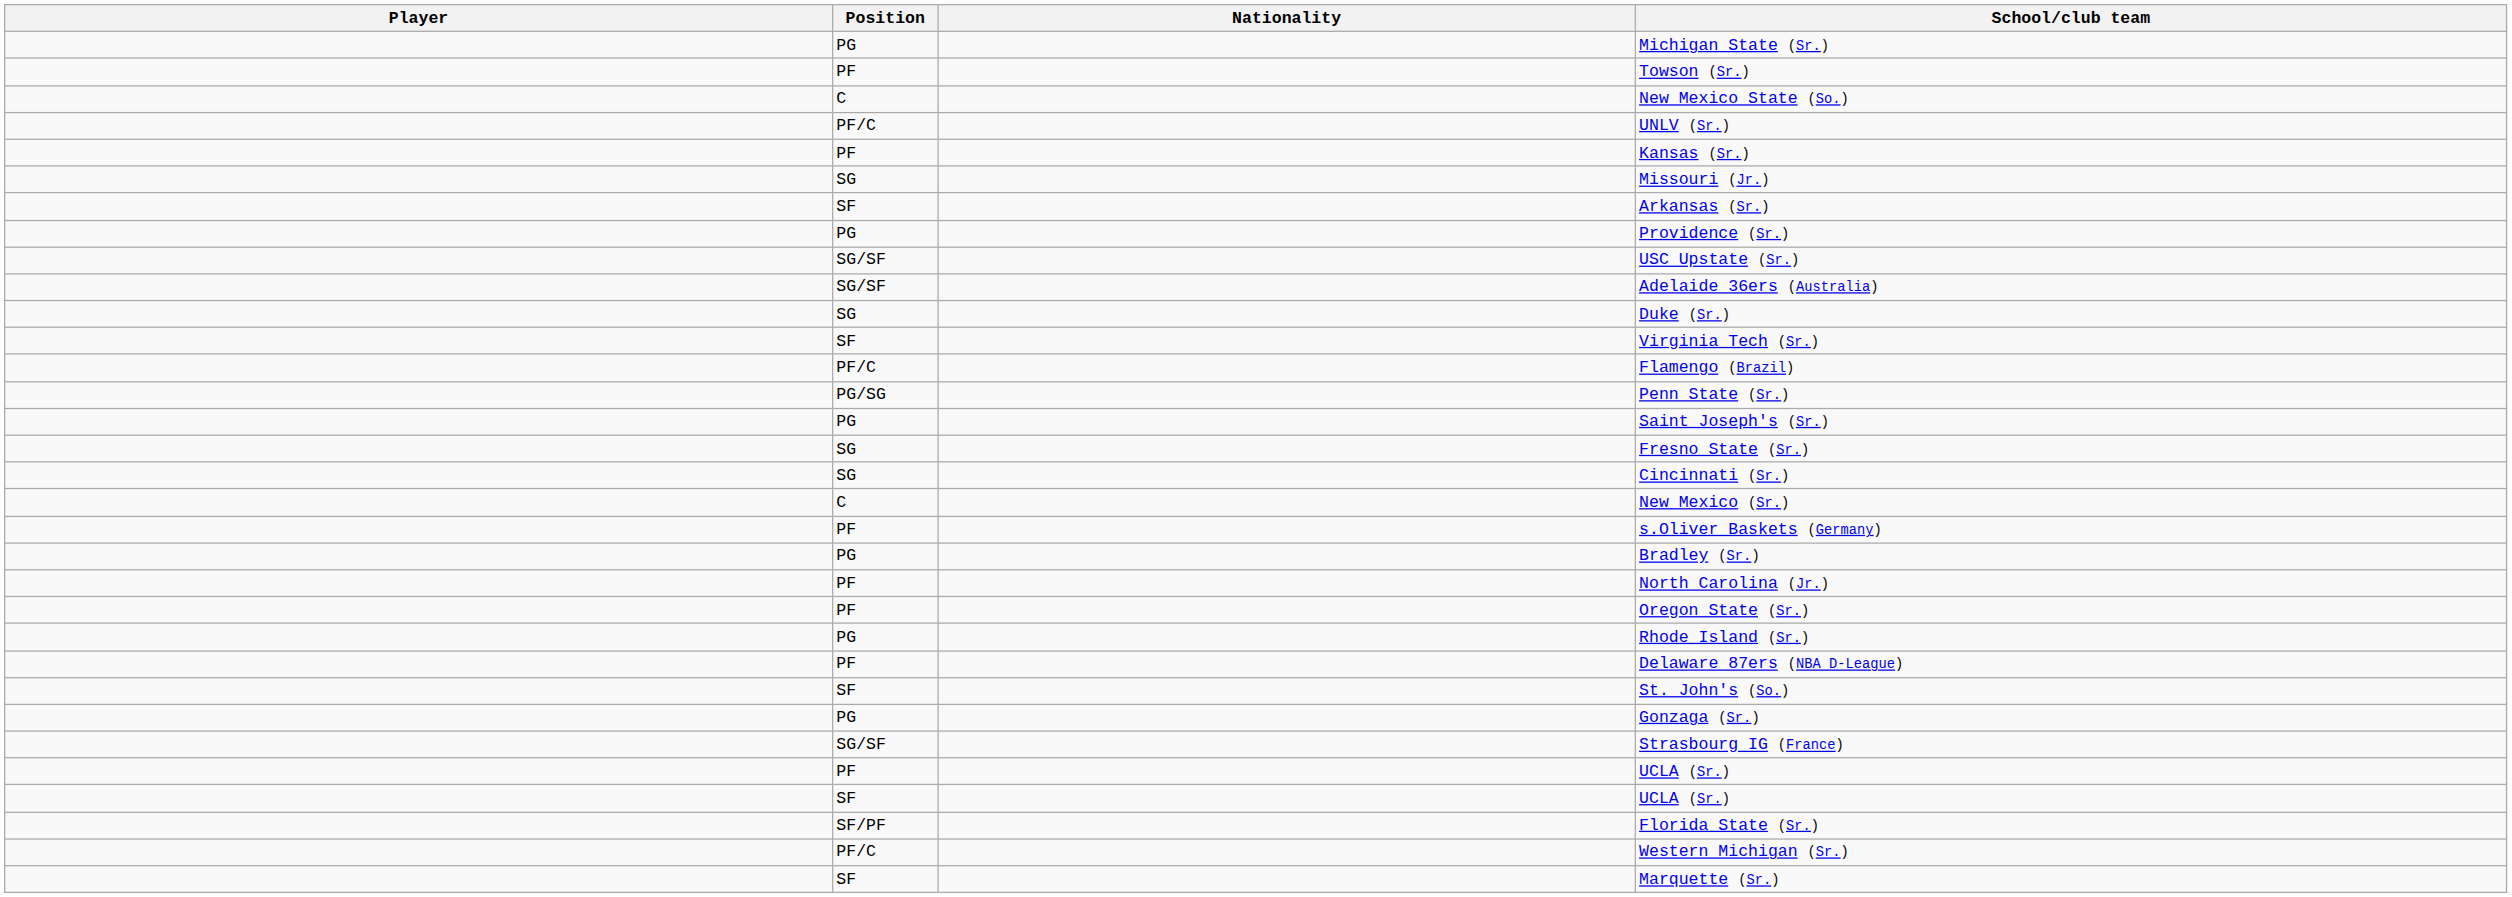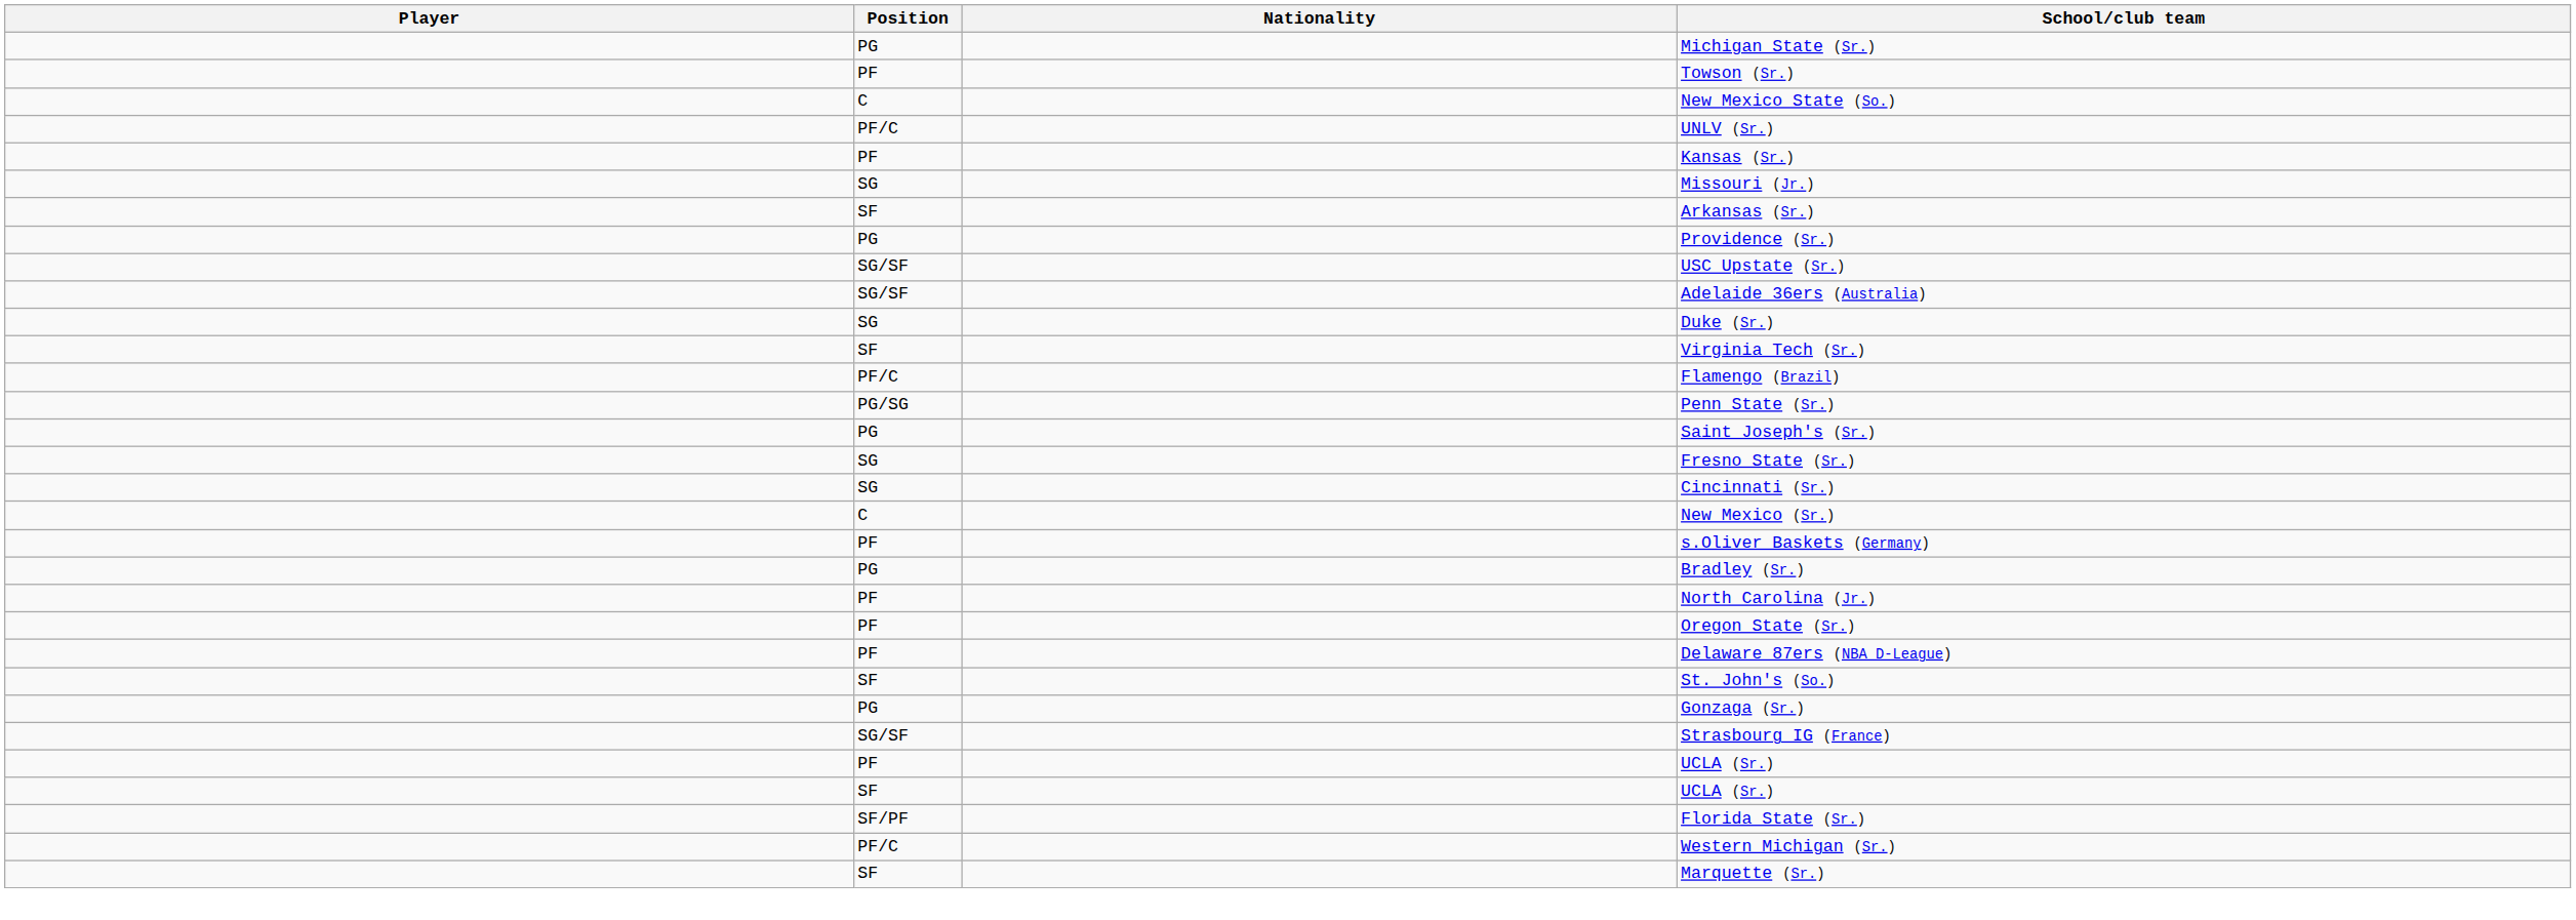- row: PG | Rhode Island (Sr.)
